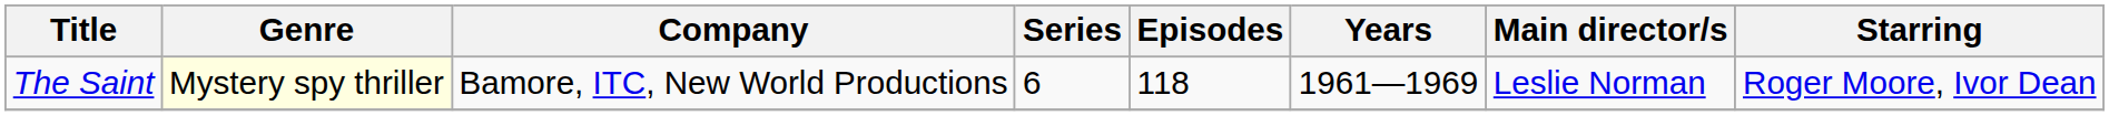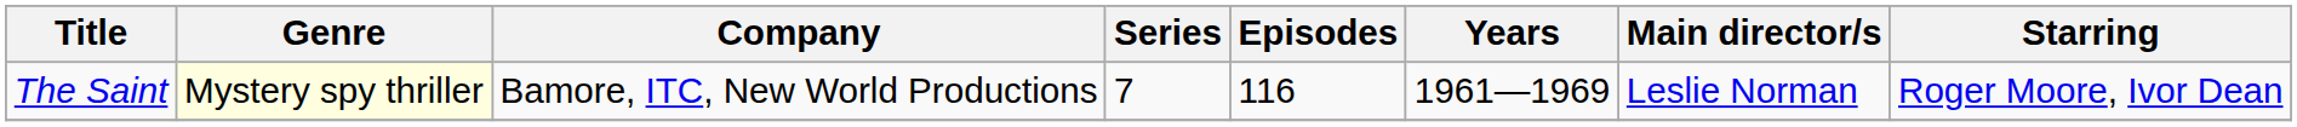The Saint | Series: 6 -> 7
The Saint | Episodes: 118 -> 116
